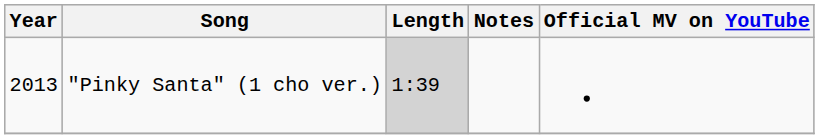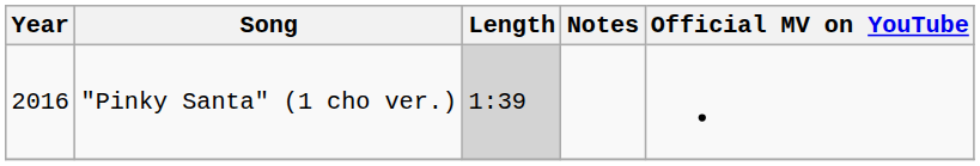"Pinky Santa" (1 cho ver.) | Year: 2013 -> 2016
